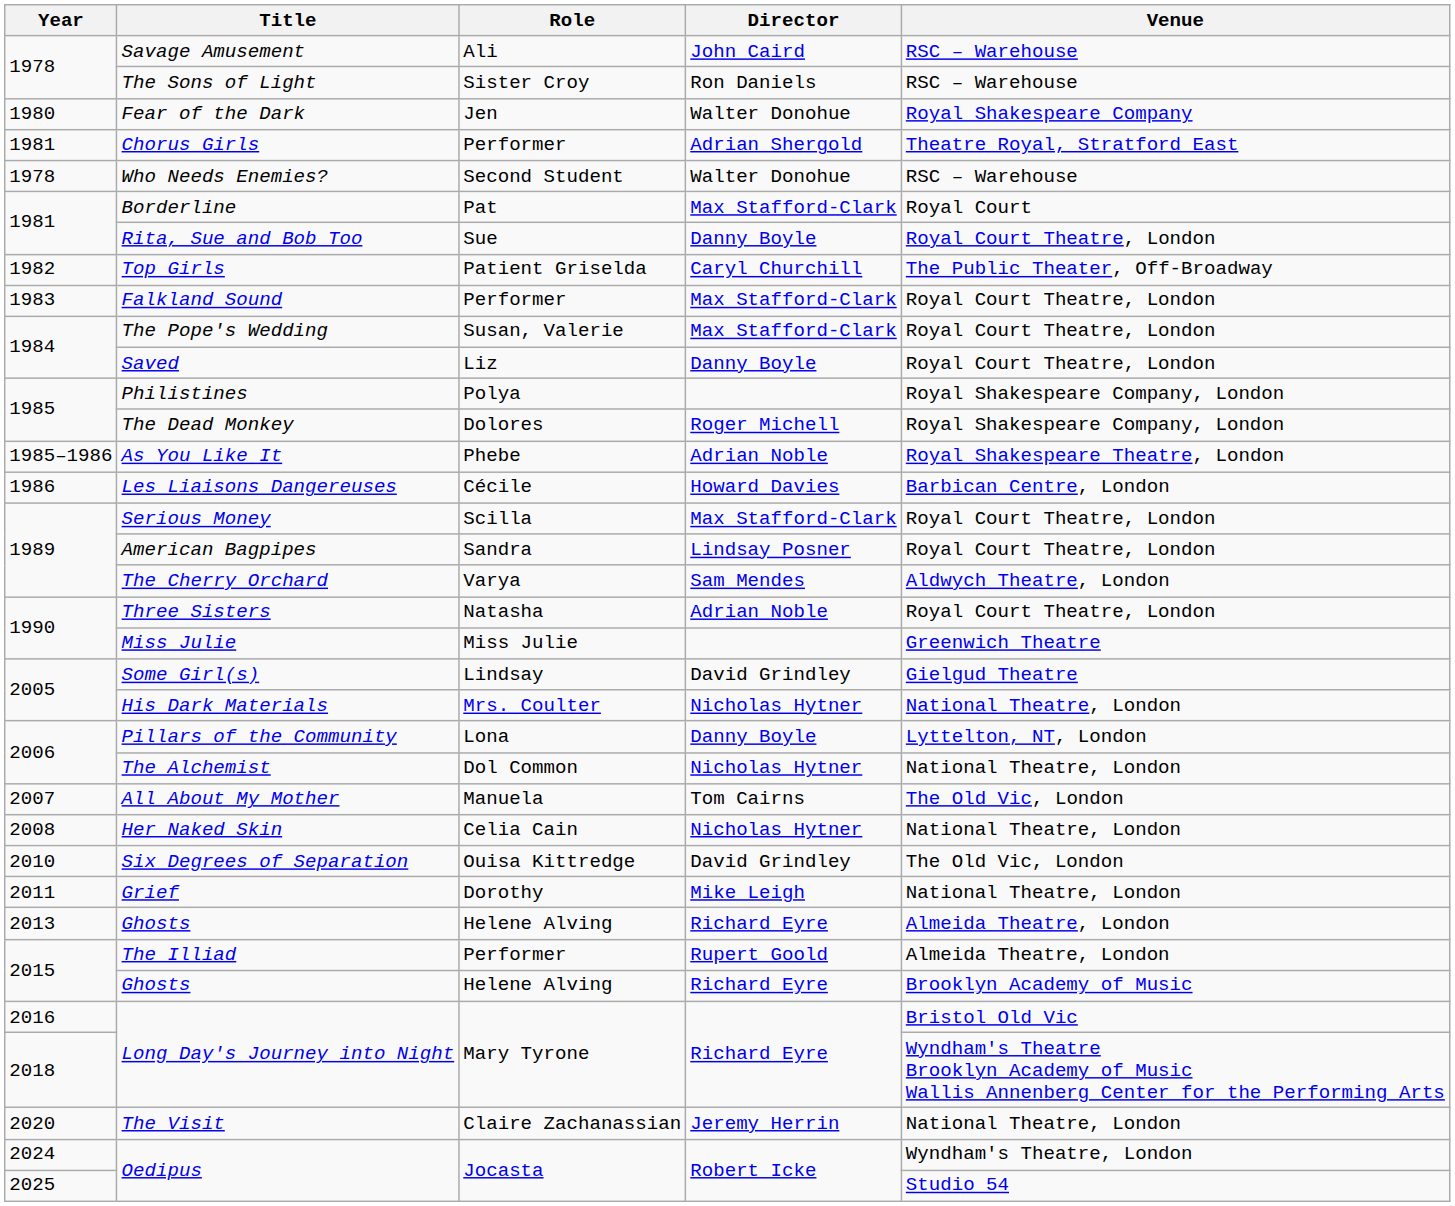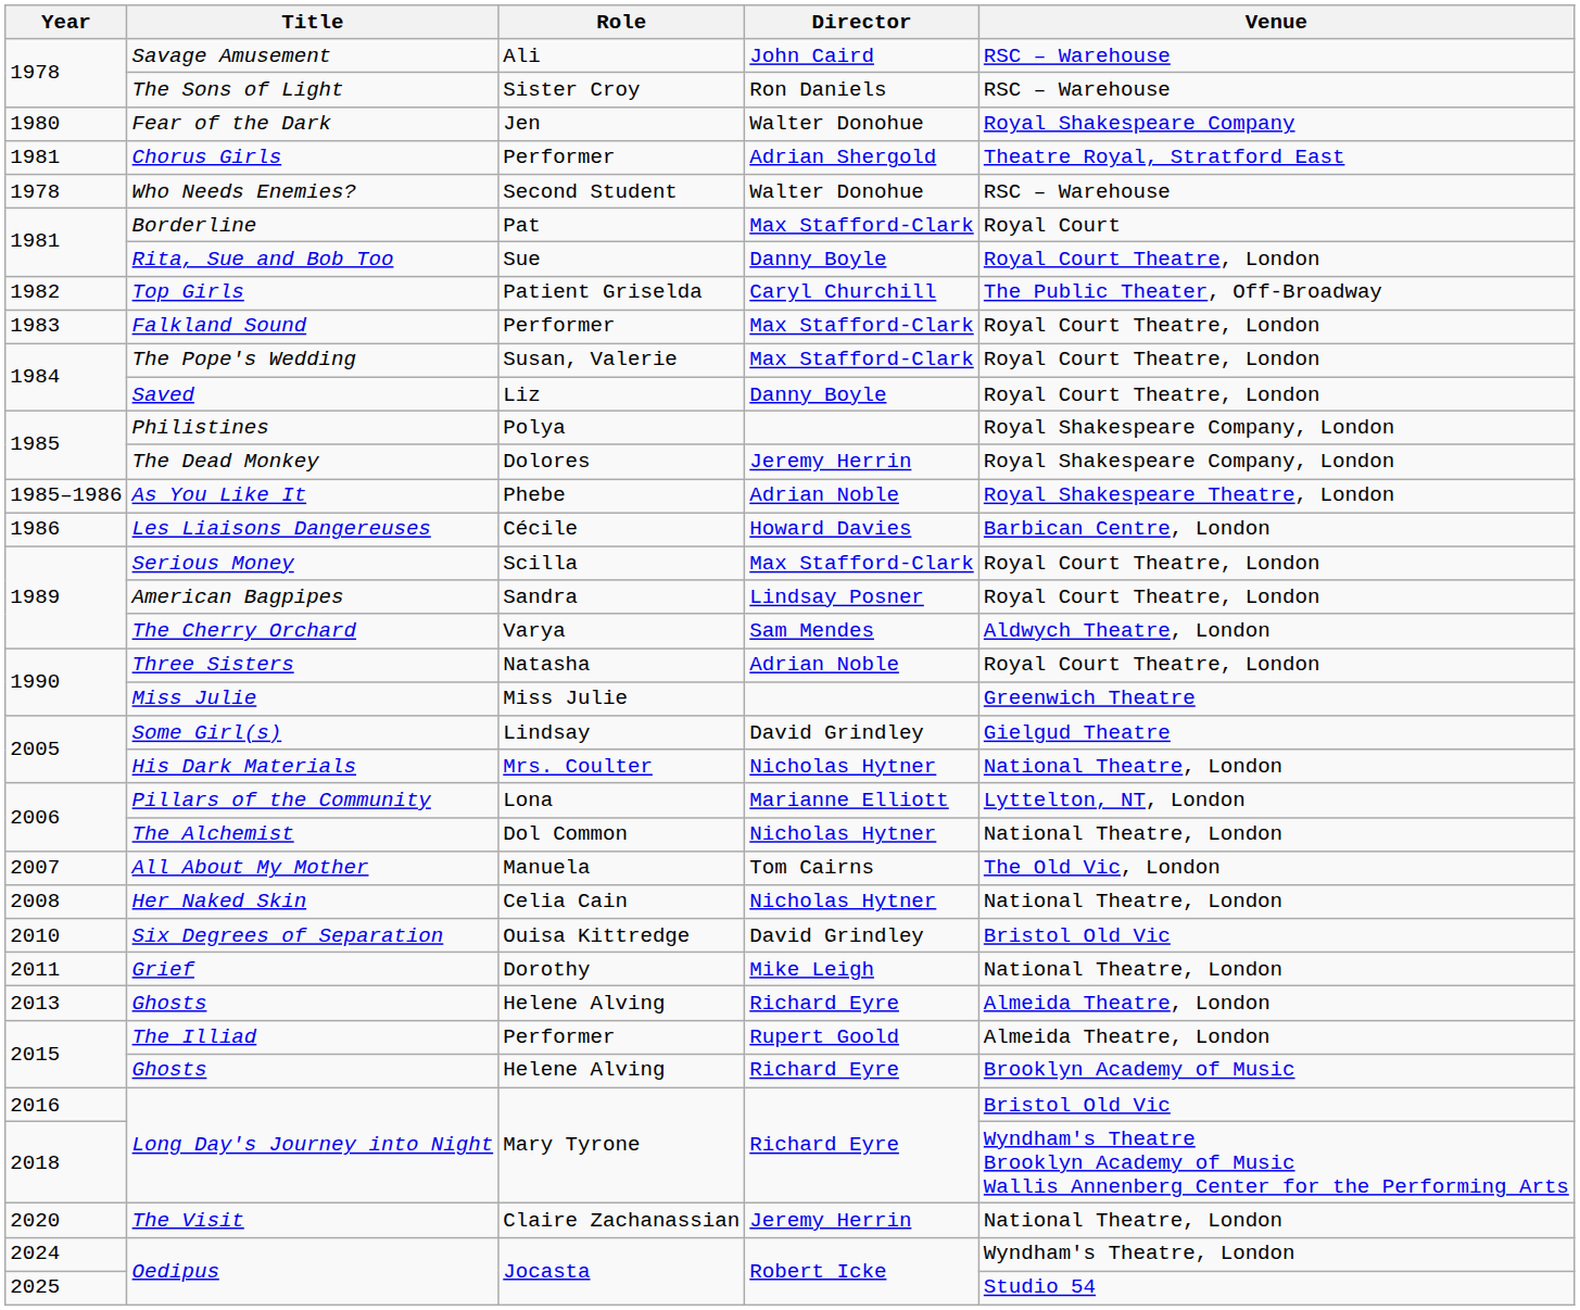The Dead Monkey | Director: Roger Michell -> Jeremy Herrin
Pillars of the Community | Director: Danny Boyle -> Marianne Elliott
Six Degrees of Separation | Venue: The Old Vic, London -> Bristol Old Vic
